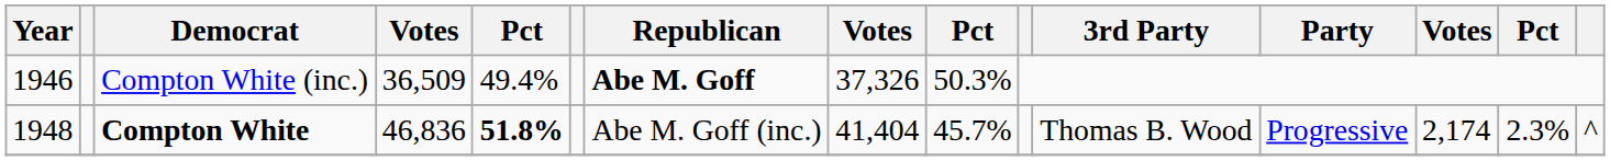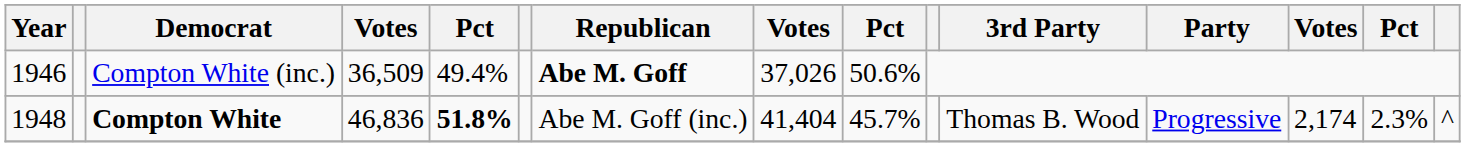Compton White (inc.) | column 8: 37,326 -> 37,026
Compton White (inc.) | column 9: 50.3% -> 50.6%
